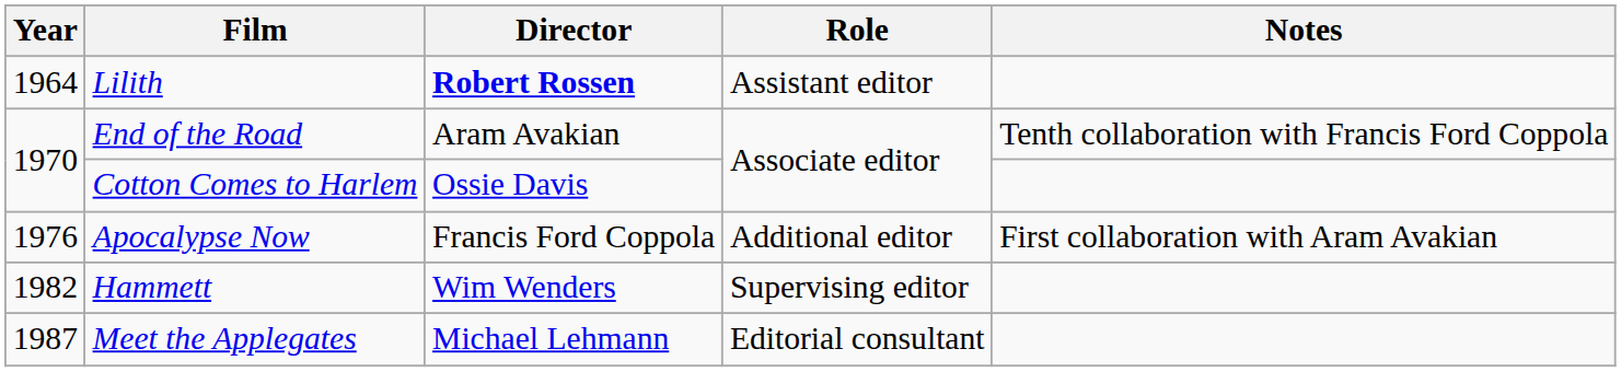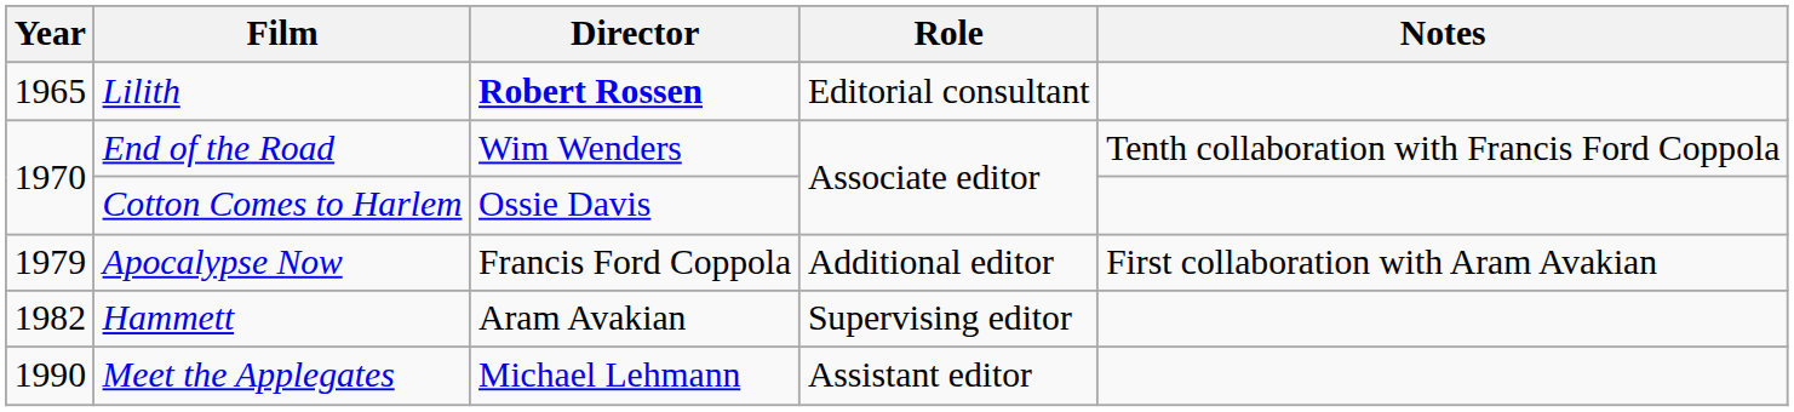Lilith | Year: 1964 -> 1965
Lilith | Role: Assistant editor -> Editorial consultant
End of the Road | Director: Aram Avakian -> Wim Wenders
Apocalypse Now | Year: 1976 -> 1979
Hammett | Director: Wim Wenders -> Aram Avakian
Meet the Applegates | Year: 1987 -> 1990
Meet the Applegates | Role: Editorial consultant -> Assistant editor
